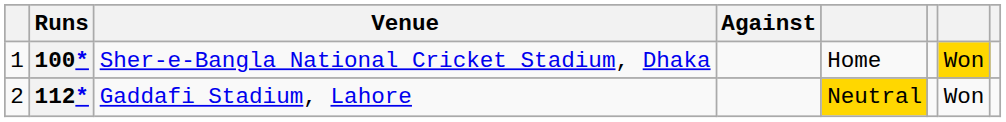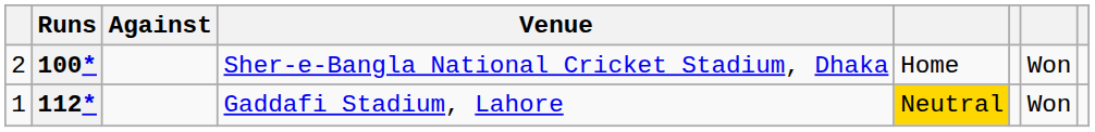columns swapped: Against <-> Venue
100* | column 1: 1 -> 2
100* | column 7: gold background -> no background
112* | column 1: 2 -> 1
